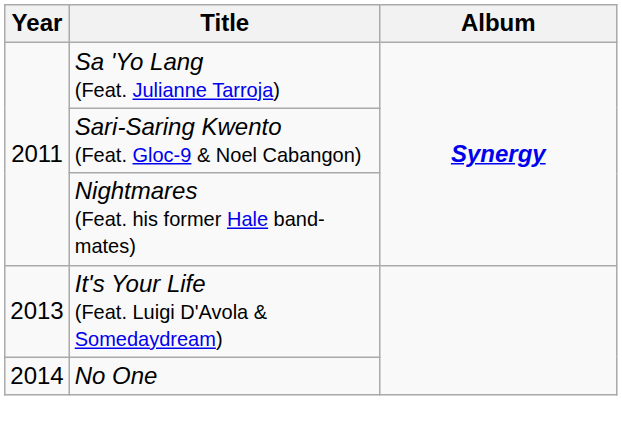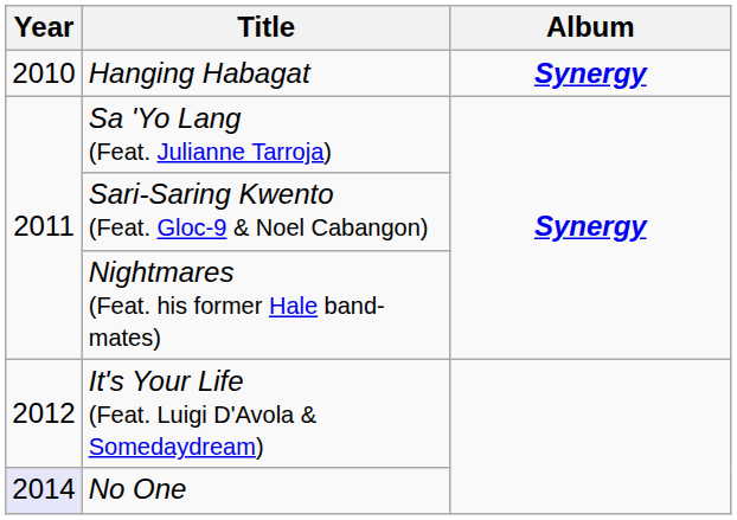+ row: 2010 | Hanging Habagat | Synergy
It's Your Life (Feat. Luigi D'Avola & Somedaydream) | Year: 2013 -> 2012
No One | Year: no background -> lavender background
